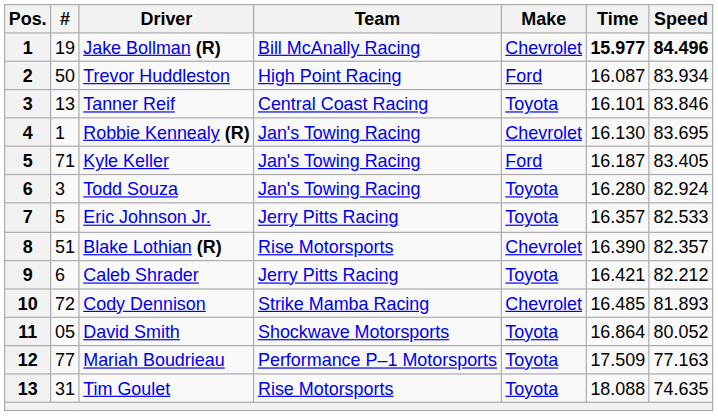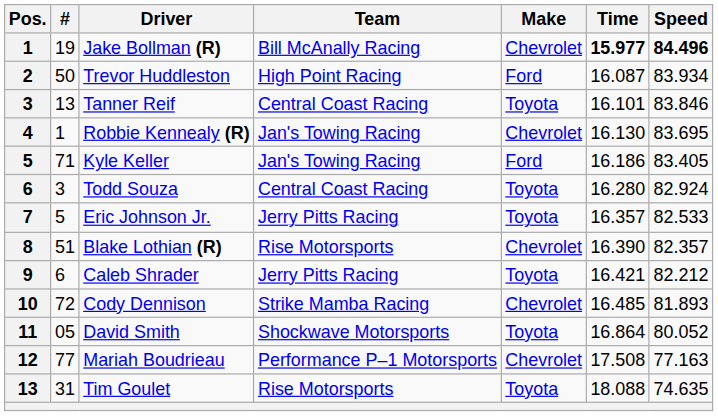Kyle Keller | Time: 16.187 -> 16.186
Todd Souza | Team: Jan's Towing Racing -> Central Coast Racing
Mariah Boudrieau | Make: Toyota -> Chevrolet
Mariah Boudrieau | Time: 17.509 -> 17.508
